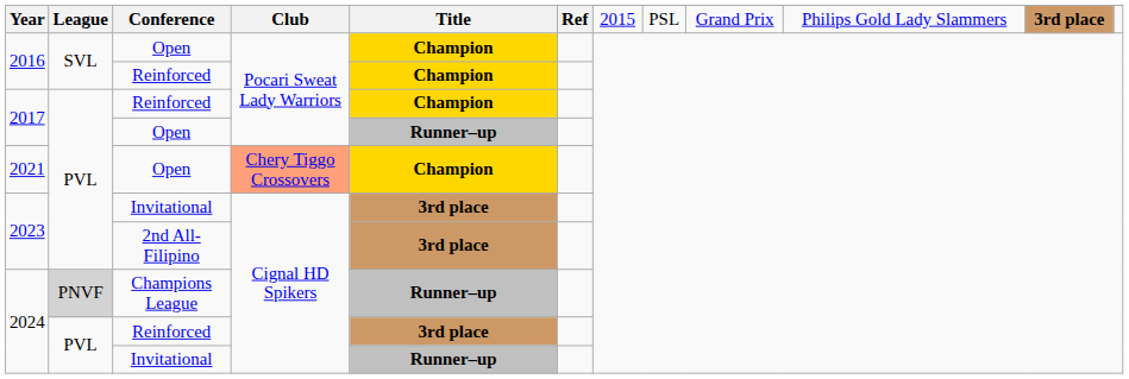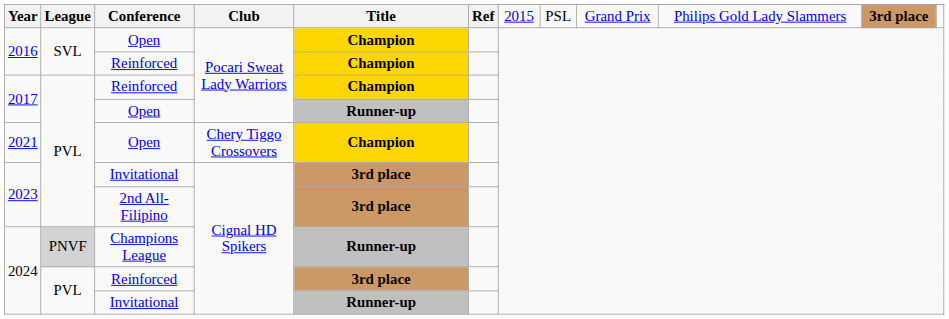2017 / Open | Title: Runner–up -> Runner-up
2021 | Club: lightsalmon background -> no background
2024 / Champions League | Title: Runner–up -> Runner-up
2024 / Invitational | Title: Runner–up -> Runner-up
